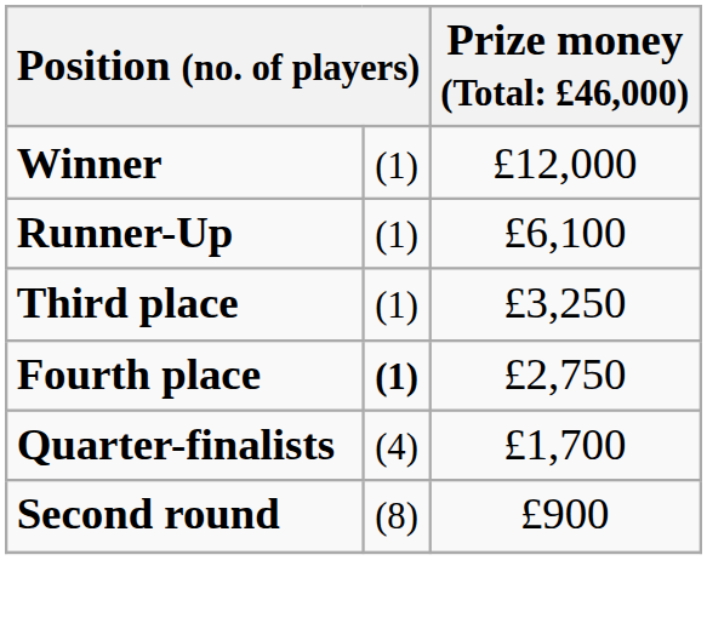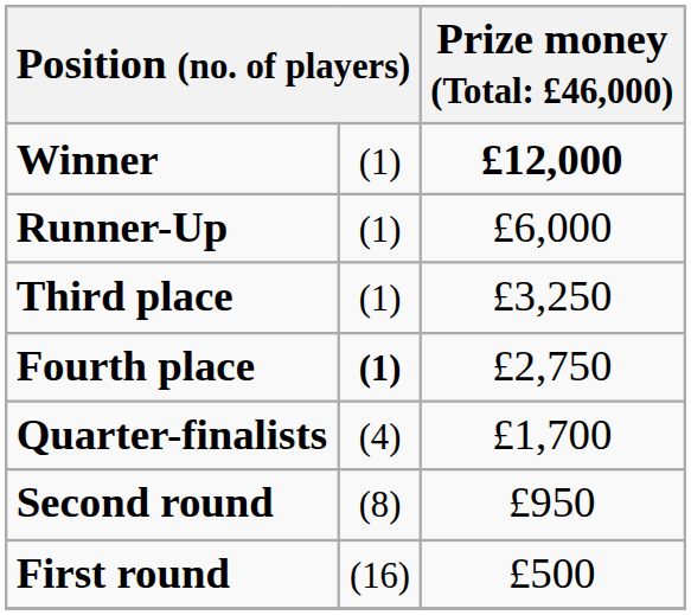Winner | column 3: normal -> bold
Runner-Up | column 3: £6,100 -> £6,000
Second round | column 3: £900 -> £950
+ row: First round | (16) | £500
